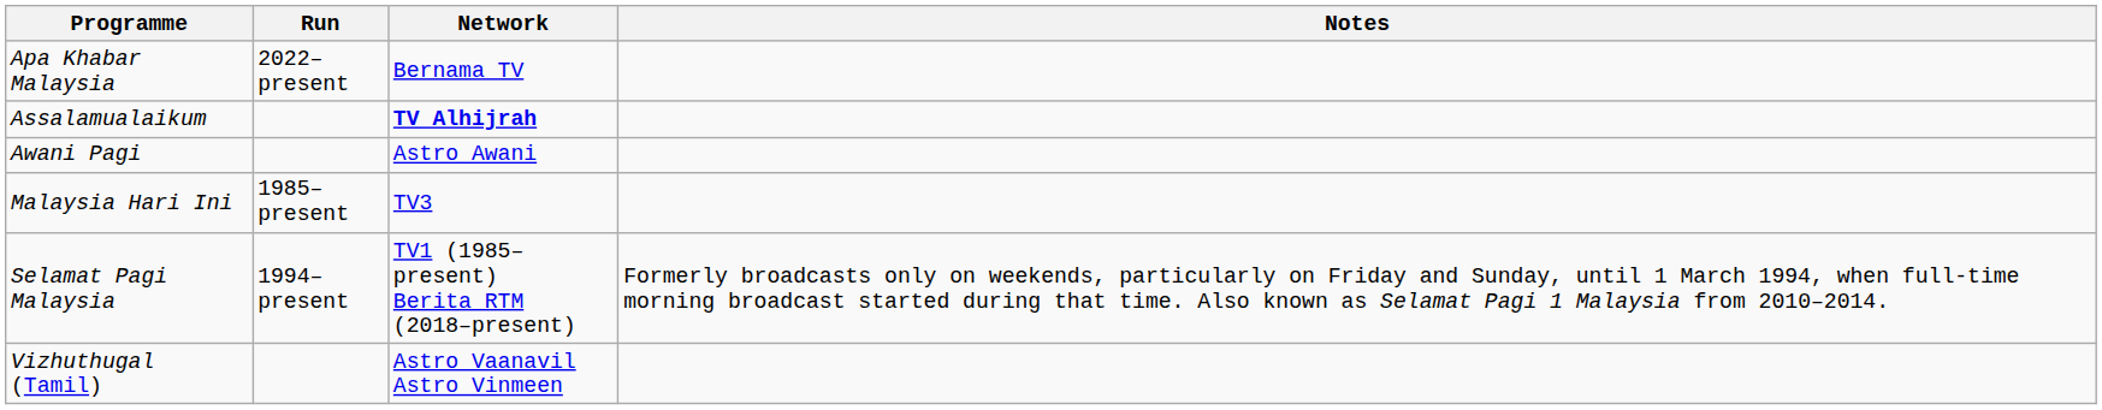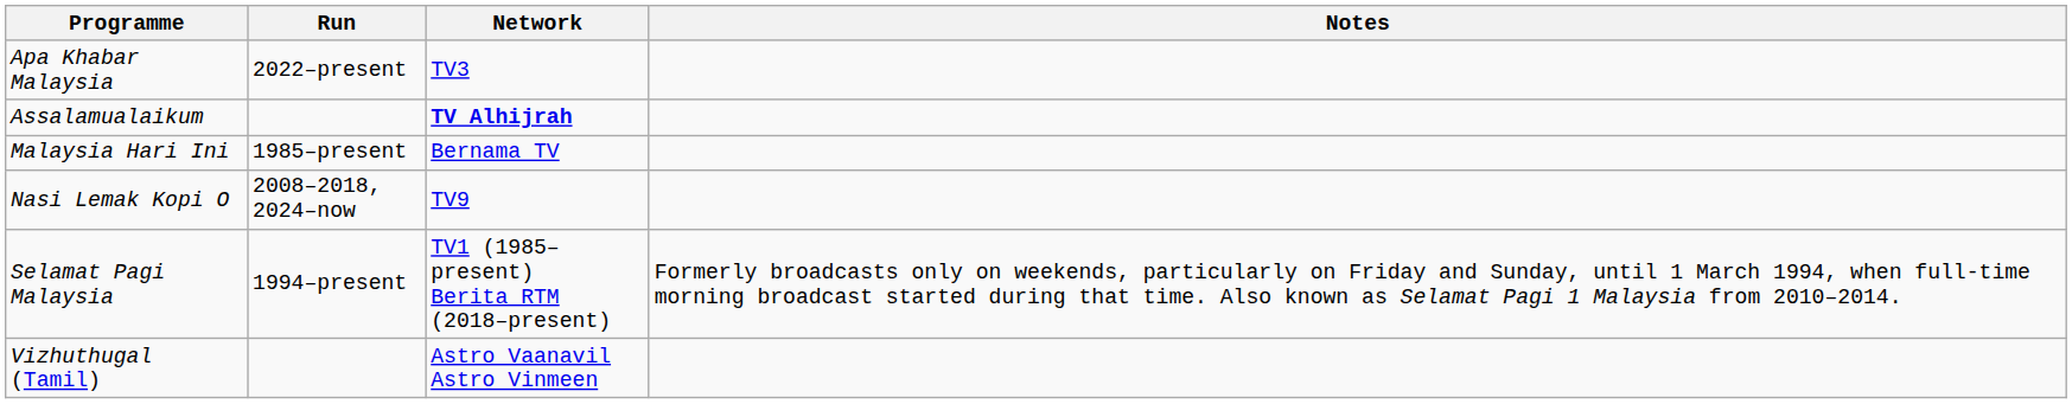Apa Khabar Malaysia | Network: Bernama TV -> TV3
- row: Awani Pagi | Astro Awani
Malaysia Hari Ini | Network: TV3 -> Bernama TV
+ row: Nasi Lemak Kopi O | 2008–2018, 2024–now | TV9
